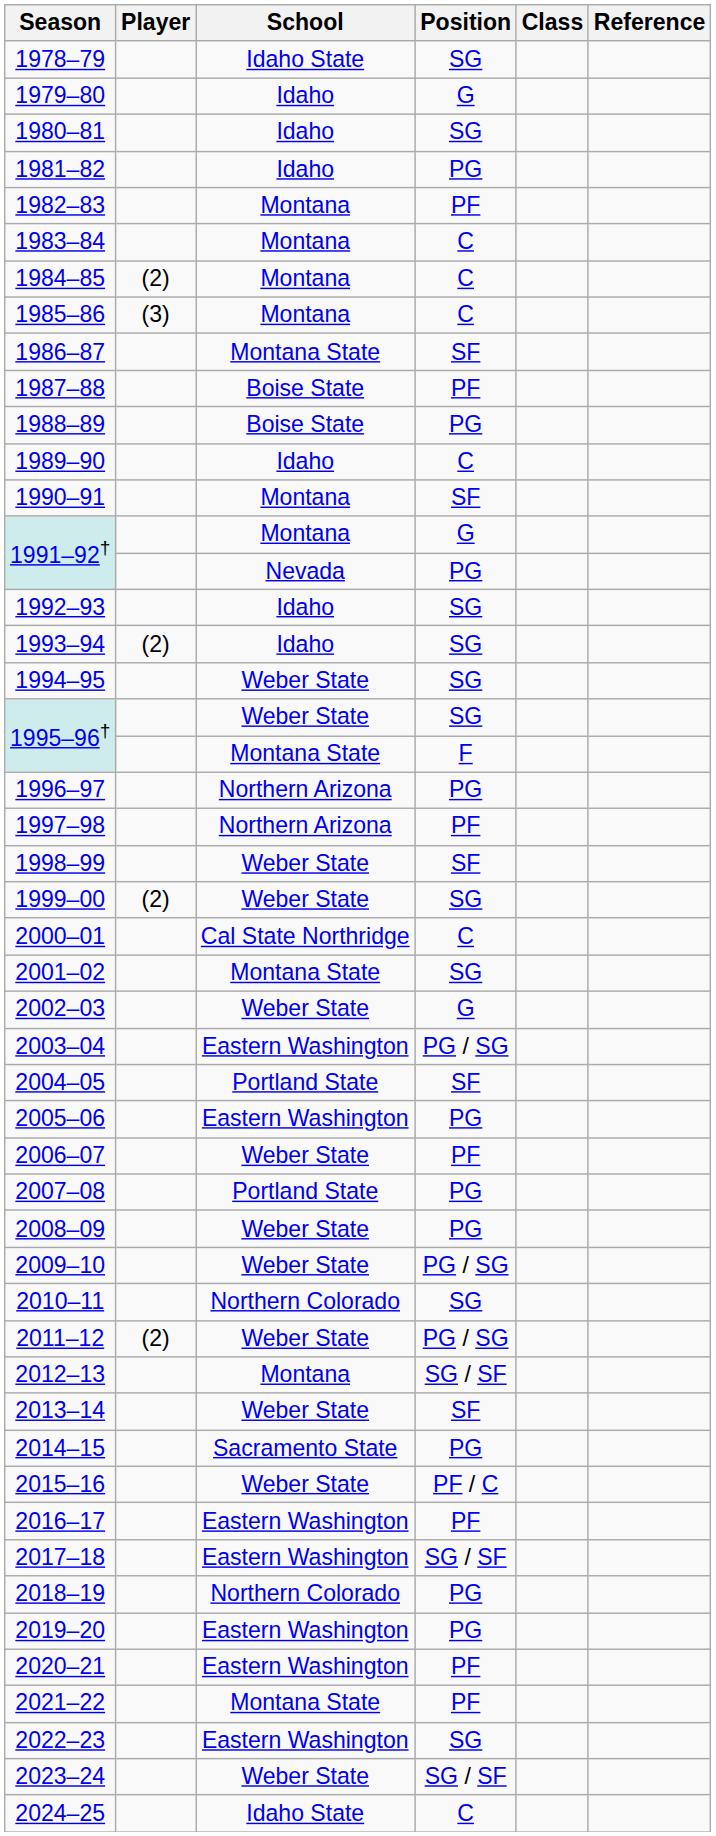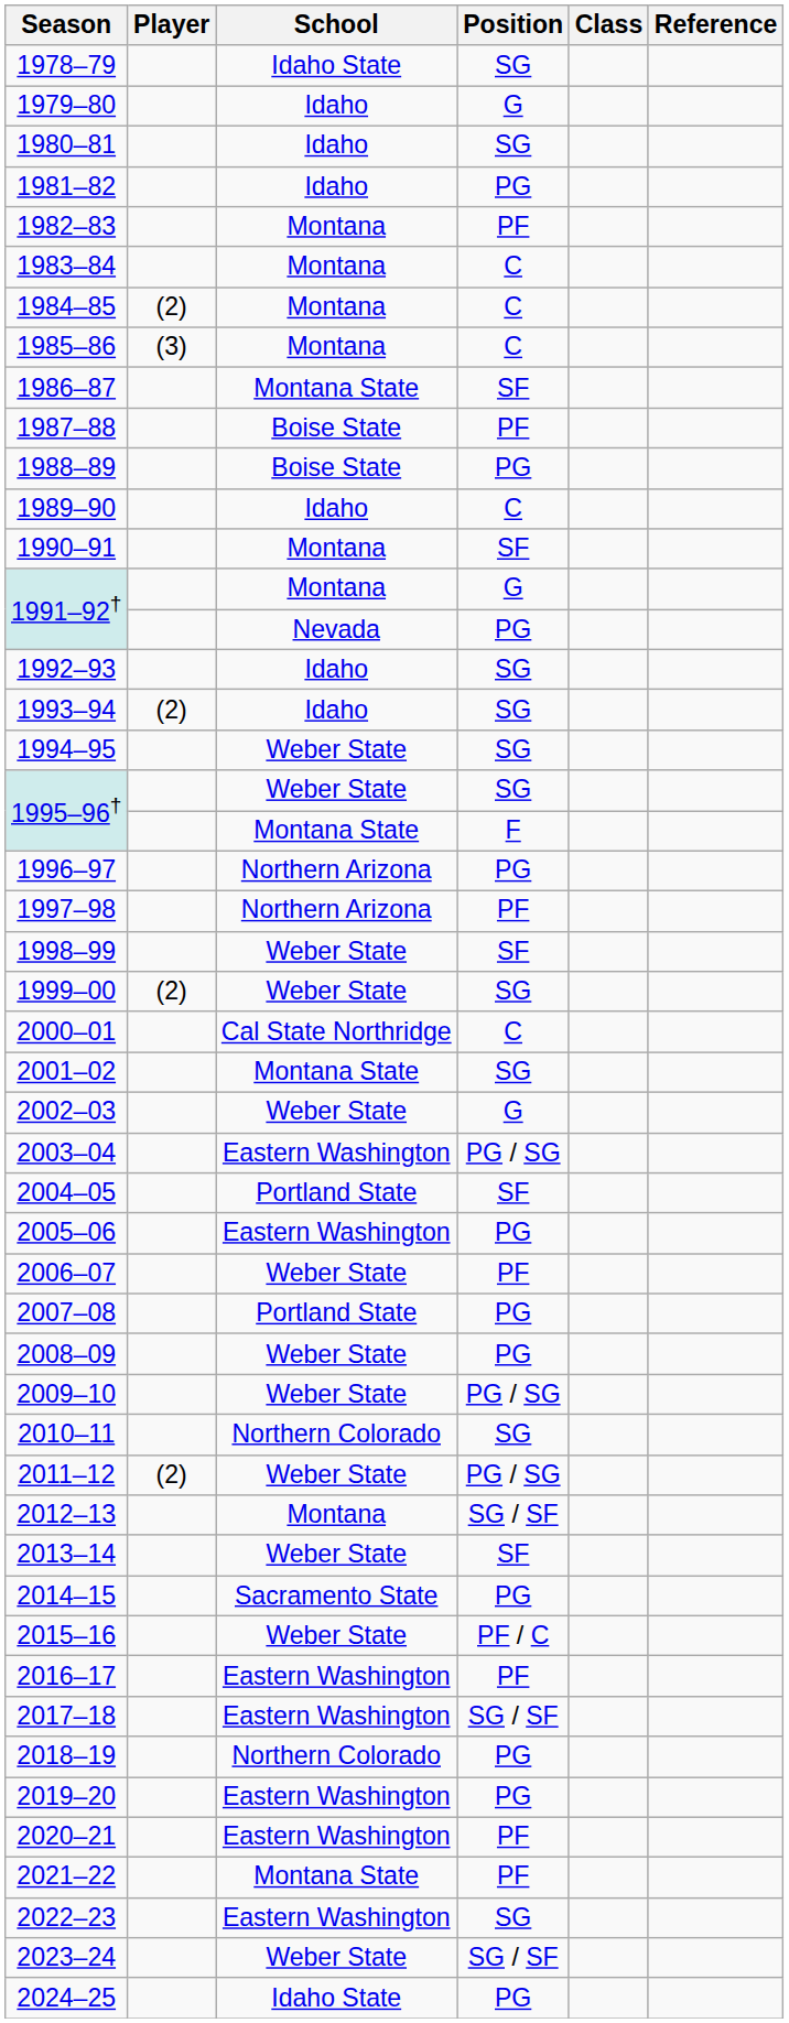2024–25 | Position: C -> PG
